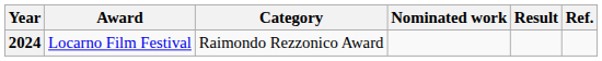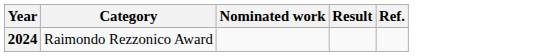- column: Award | Locarno Film Festival
